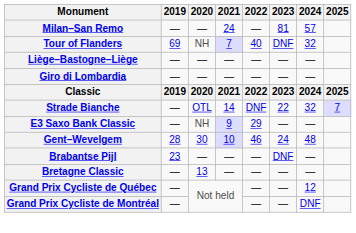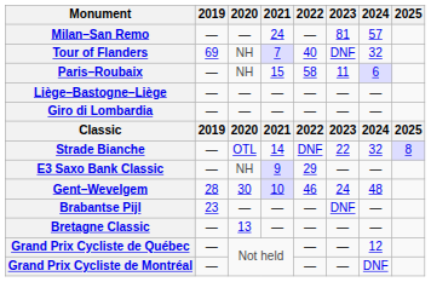+ row: Paris–Roubaix | — | NH | 15 | 58 | 11 | 6
Strade Bianche | 2025: 7 -> 8
